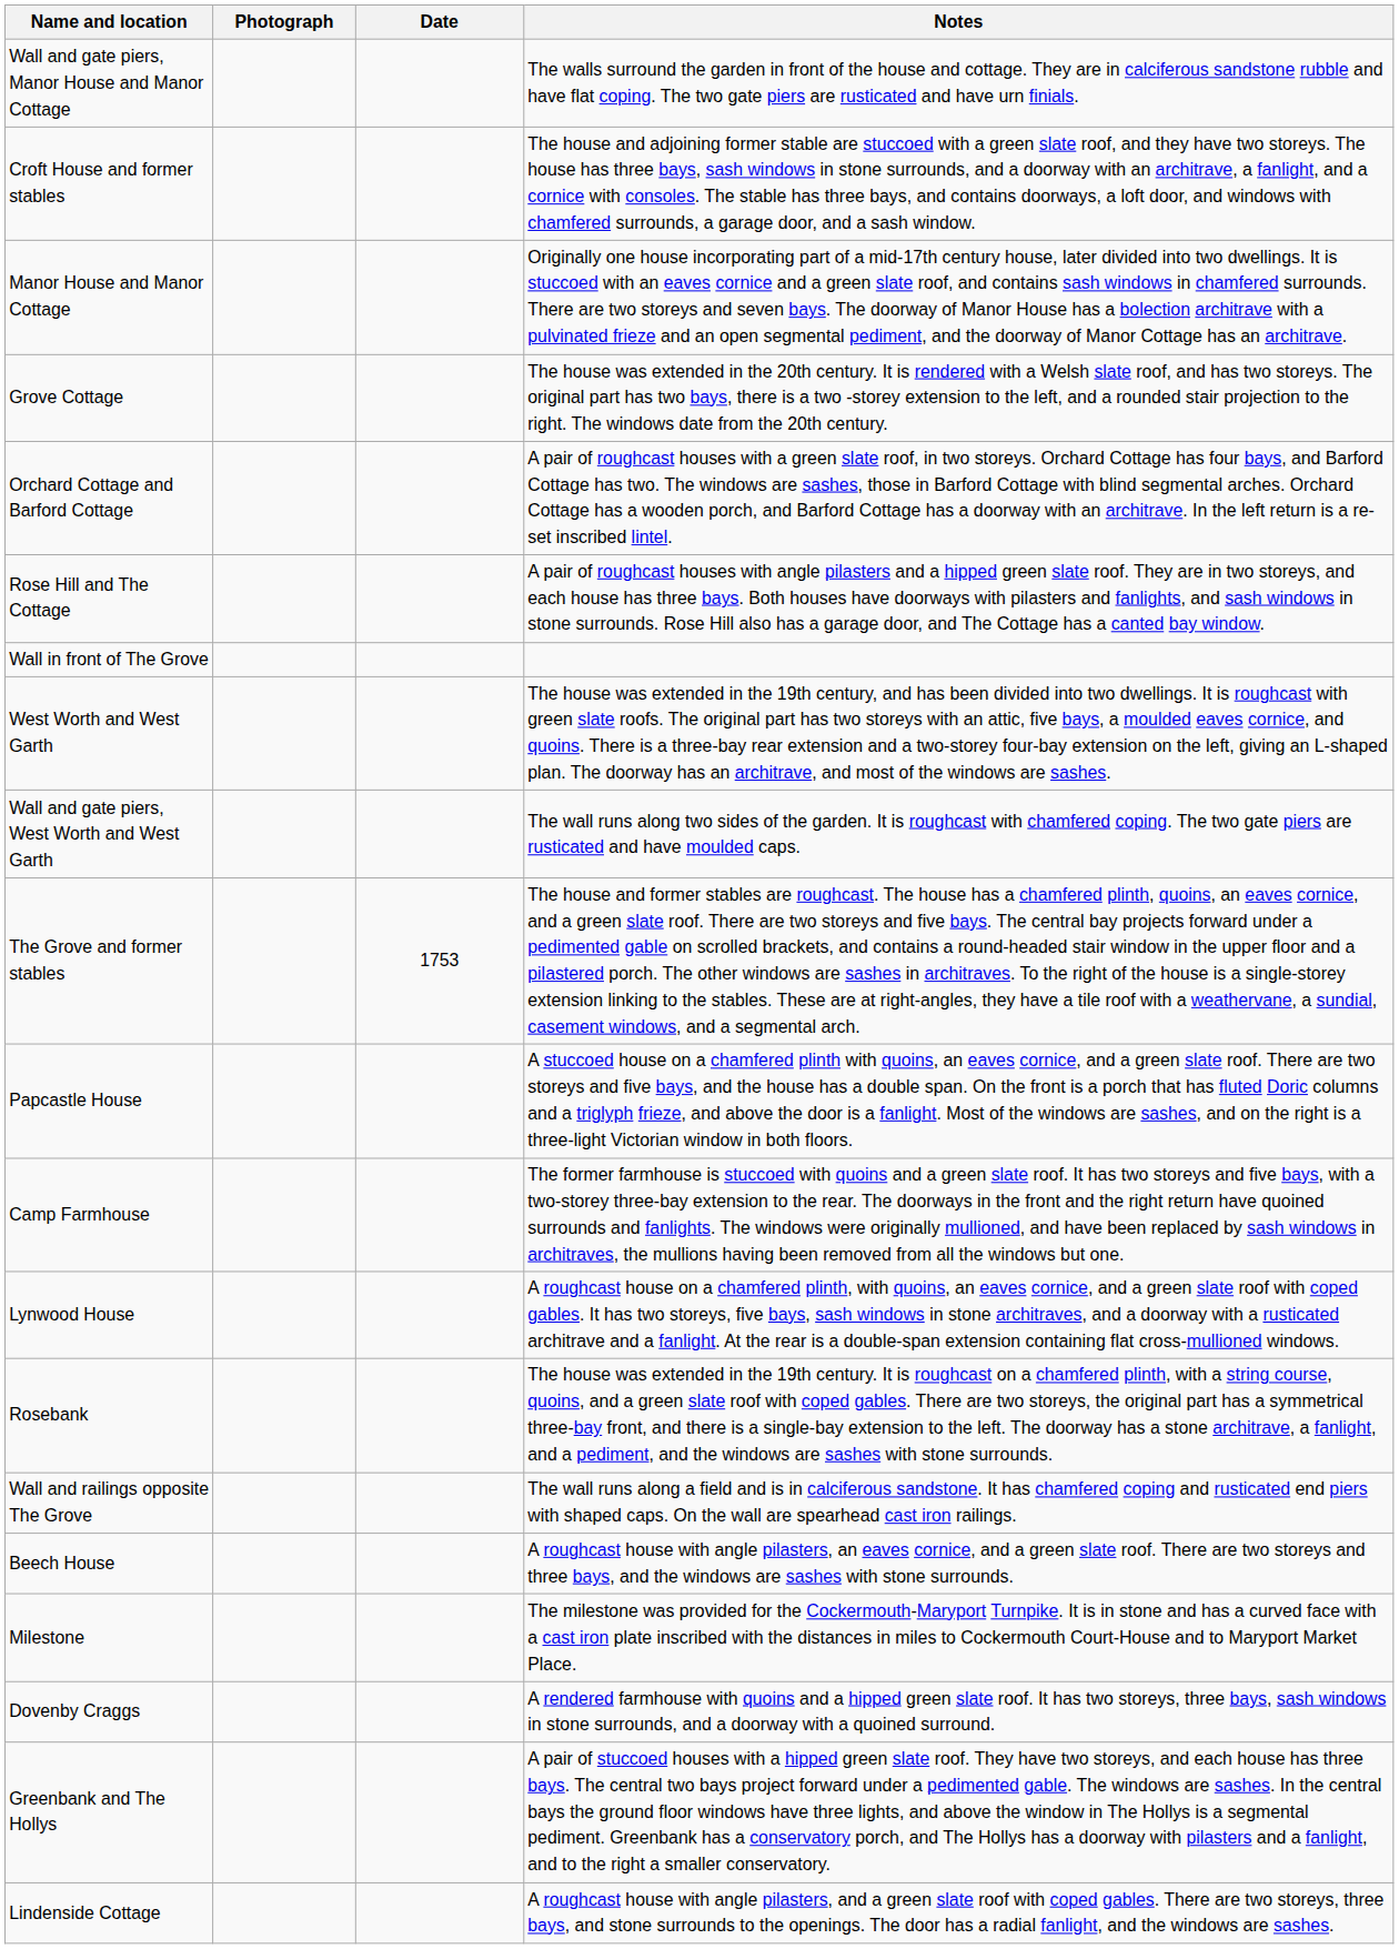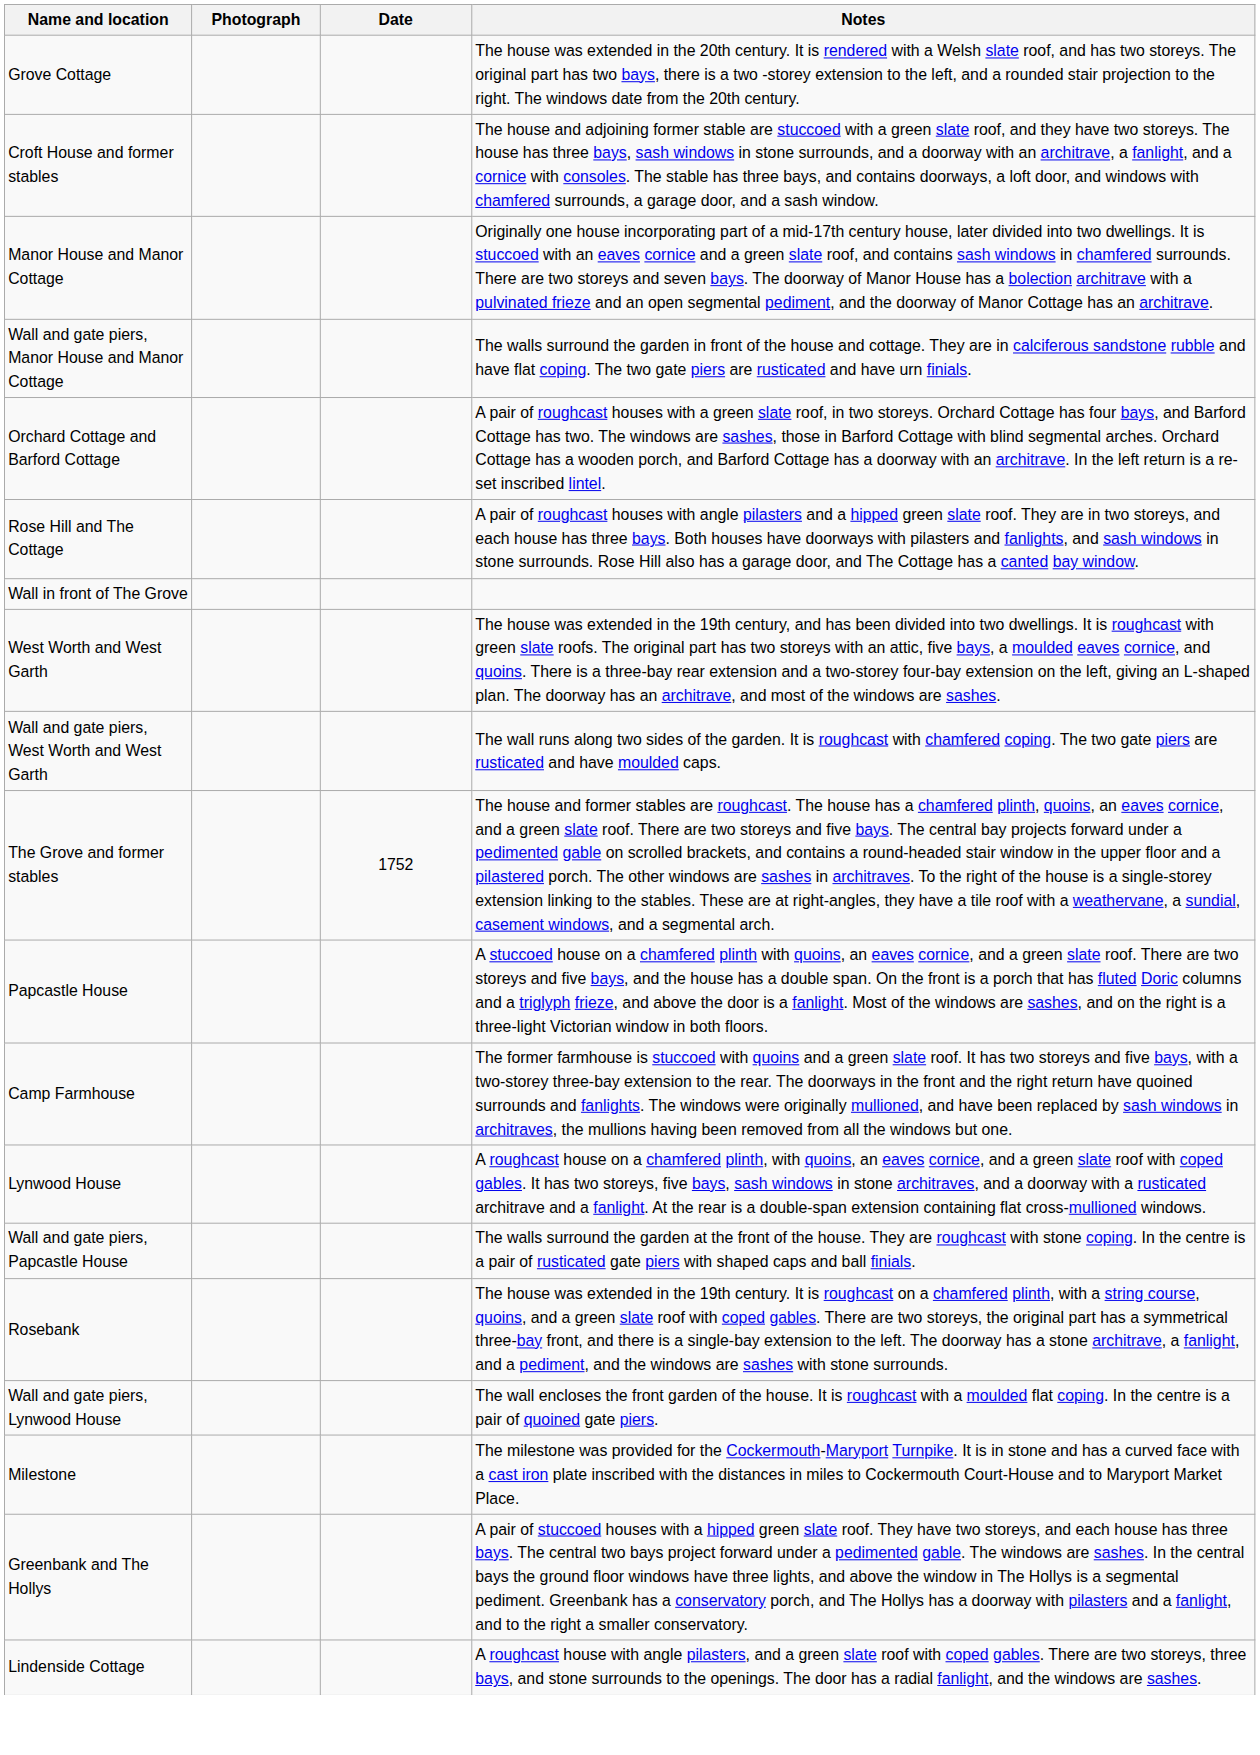rows swapped: Grove Cottage <-> Wall and gate piers, Manor House and Manor Cottage
The Grove and former stables | Date: 1753 -> 1752
+ row: Wall and gate piers, Papcastle House | The walls surround the garden at the front of the house. They are roughcast with stone coping. In the centre is a pair of rusticated gate piers with shaped caps and ball finials.
- row: Wall and railings opposite The Grove | The wall runs along a field and is in calciferous sandstone. It has chamfered coping and rusticated end piers with shaped caps. On the wall are spearhead cast iron railings.
- row: Beech House | A roughcast house with angle pilasters, an eaves cornice, and a green slate roof. There are two storeys and three bays, and the windows are sashes with stone surrounds.
+ row: Wall and gate piers, Lynwood House | The wall encloses the front garden of the house. It is roughcast with a moulded flat coping. In the centre is a pair of quoined gate piers.
- row: Dovenby Craggs | A rendered farmhouse with quoins and a hipped green slate roof. It has two storeys, three bays, sash windows in stone surrounds, and a doorway with a quoined surround.
